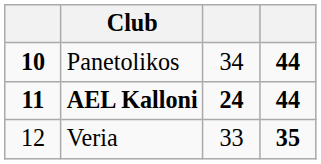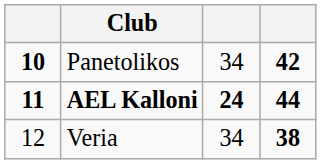Panetolikos | column 4: 44 -> 42
Veria | column 3: 33 -> 34
Veria | column 4: 35 -> 38
